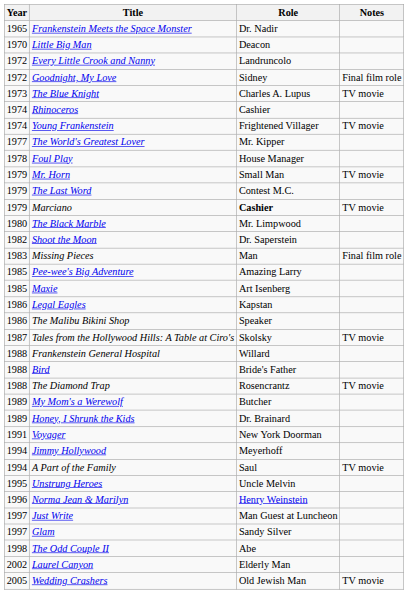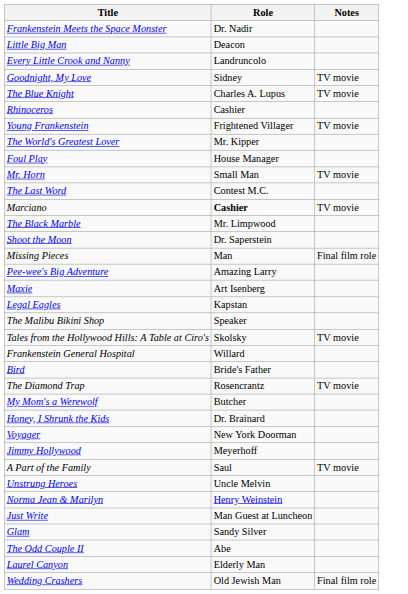- column: Year | 1965 | 1970 | 1972 | 1972 | 1973 | 1974 | 1974 | 1977 | 1978 | 1979 | 1979 | 1979 | 1980 | 1982 | 1983 | 1985 | 1985 | 1986 | 1986 | 1987 | 1988 | 1988 | 1988 | 1989 | 1989 | 1991 | 1994 | 1994 | 1995 | 1996 | 1997 | 1997 | 1998 | 2002 | 2005
Goodnight, My Love | Notes: Final film role -> TV movie
Wedding Crashers | Notes: TV movie -> Final film role
